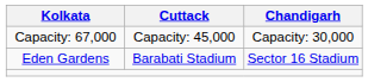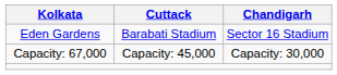rows swapped: Eden Gardens <-> Capacity: 67,000
